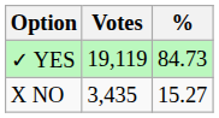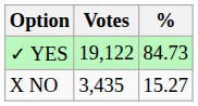✓ YES | Votes: 19,119 -> 19,122
